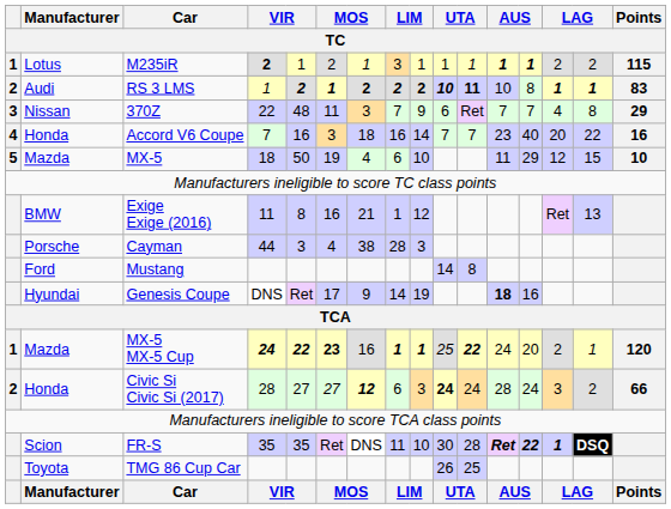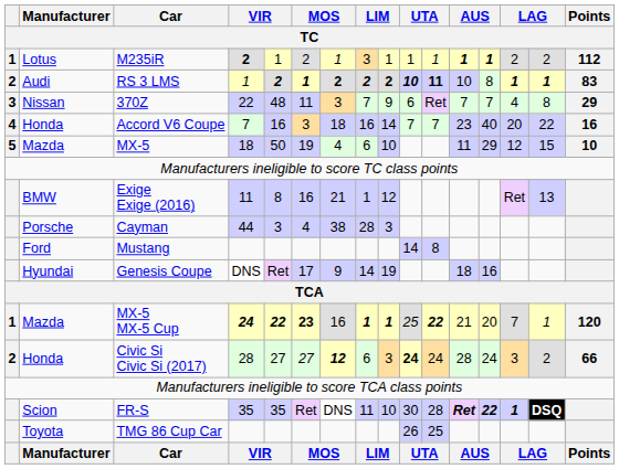M235iR | Points: 115 -> 112
Genesis Coupe | column 12: bold -> normal
MX-5 MX-5 Cup | column 12: 24 -> 21
MX-5 MX-5 Cup | column 14: 2 -> 7
